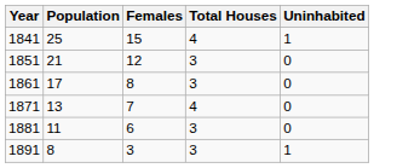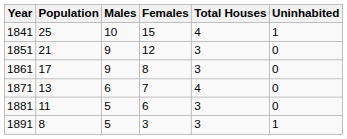+ column: Males | 10 | 9 | 9 | 6 | 5 | 5
